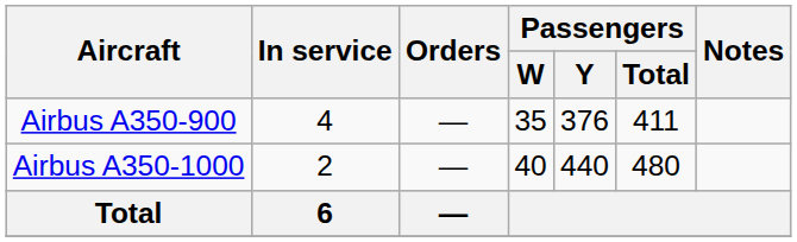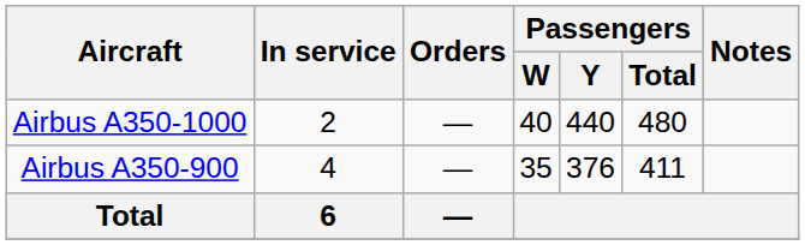rows swapped: Airbus A350-900 <-> Airbus A350-1000
